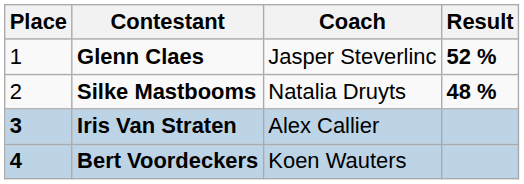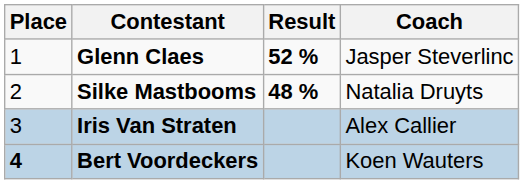columns swapped: Coach <-> Result
Iris Van Straten | Place: bold -> normal
